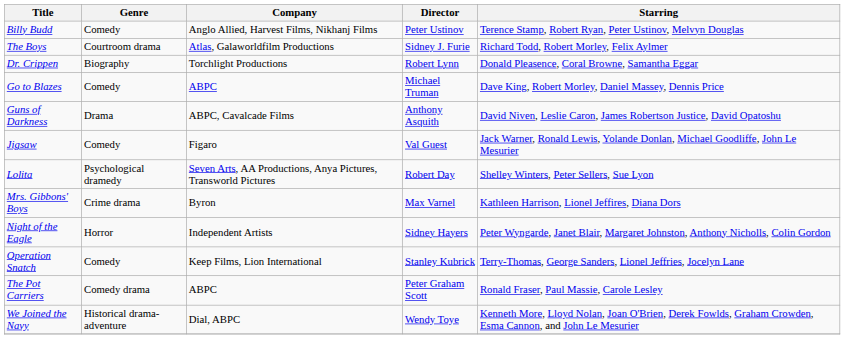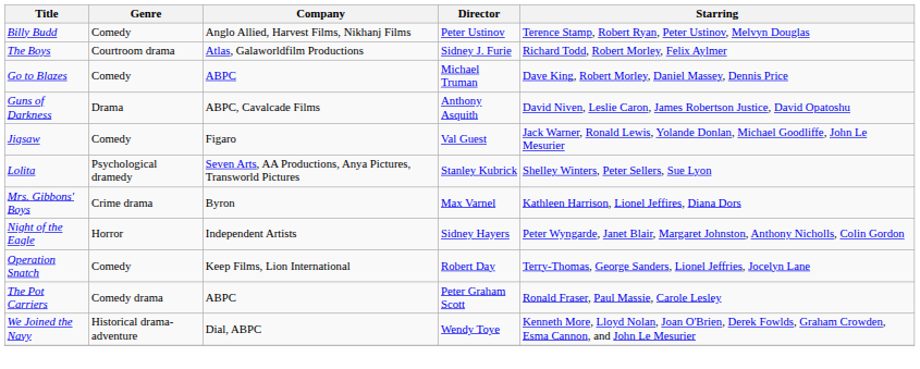- row: Dr. Crippen | Biography | Torchlight Productions | Robert Lynn | Donald Pleasence, Coral Browne, Samantha Eggar
Lolita | Director: Robert Day -> Stanley Kubrick
Operation Snatch | Director: Stanley Kubrick -> Robert Day
